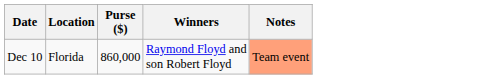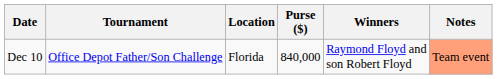+ column: Tournament | Office Depot Father/Son Challenge
Dec 10 | Purse ($): 860,000 -> 840,000
